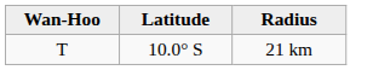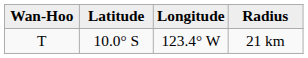+ column: Longitude | 123.4° W
